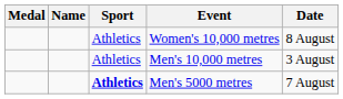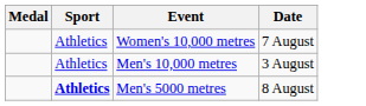- column: Name
Women's 10,000 metres | Date: 8 August -> 7 August
Men's 5000 metres | Date: 7 August -> 8 August
